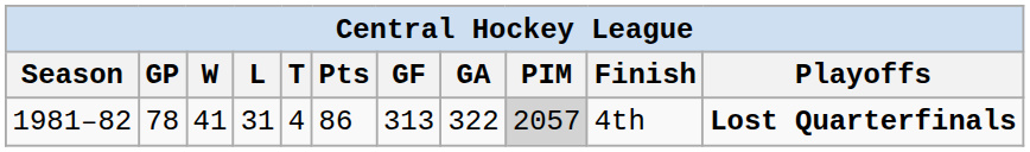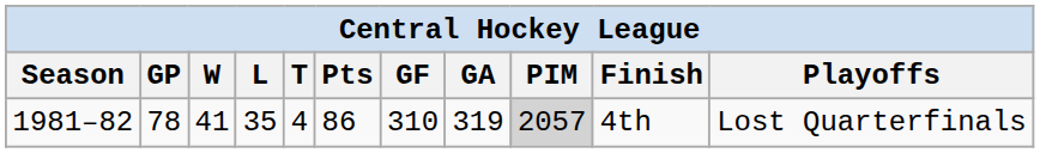1981–82 | L: 31 -> 35
1981–82 | GF: 313 -> 310
1981–82 | GA: 322 -> 319
1981–82 | Playoffs: bold -> normal
